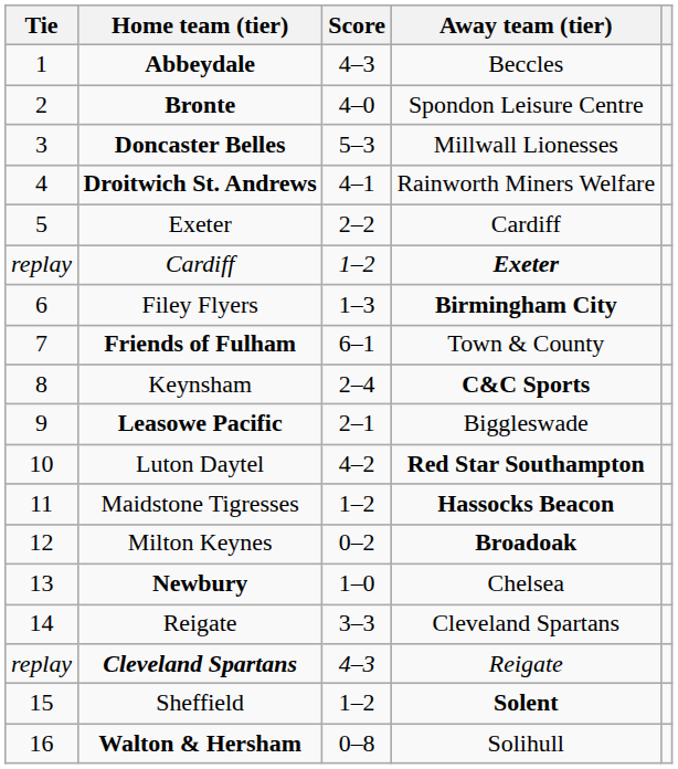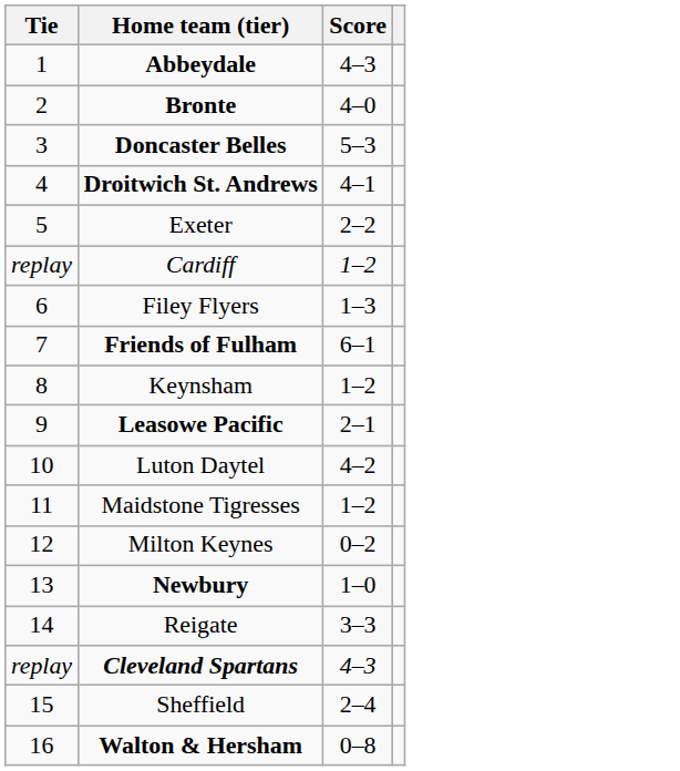- column: Away team (tier) | Beccles | Spondon Leisure Centre | Millwall Lionesses | Rainworth Miners Welfare | Cardiff | Exeter | Birmingham City | Town & County | C&C Sports | Biggleswade | Red Star Southampton | Hassocks Beacon | Broadoak | Chelsea | Cleveland Spartans | Reigate | Solent | Solihull
Keynsham | Score: 2–4 -> 1–2
Sheffield | Score: 1–2 -> 2–4
